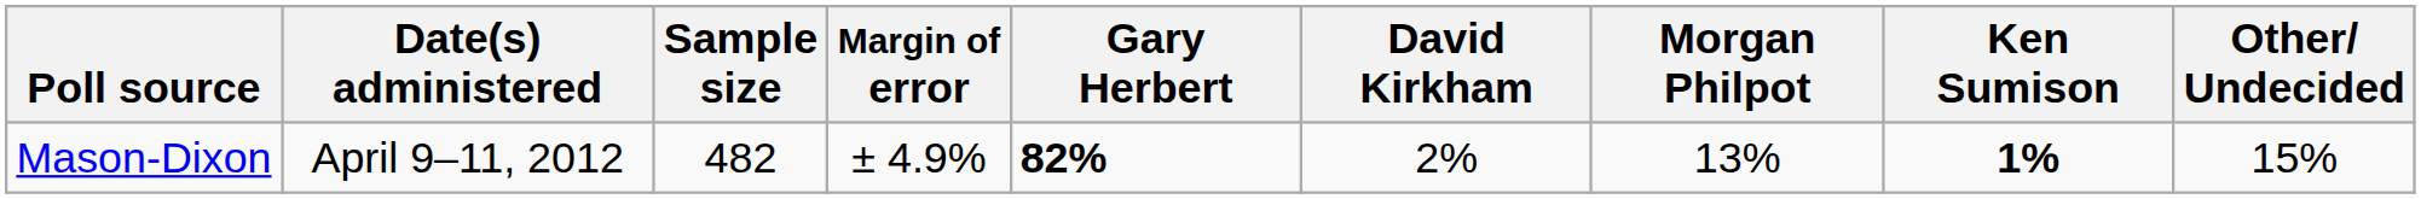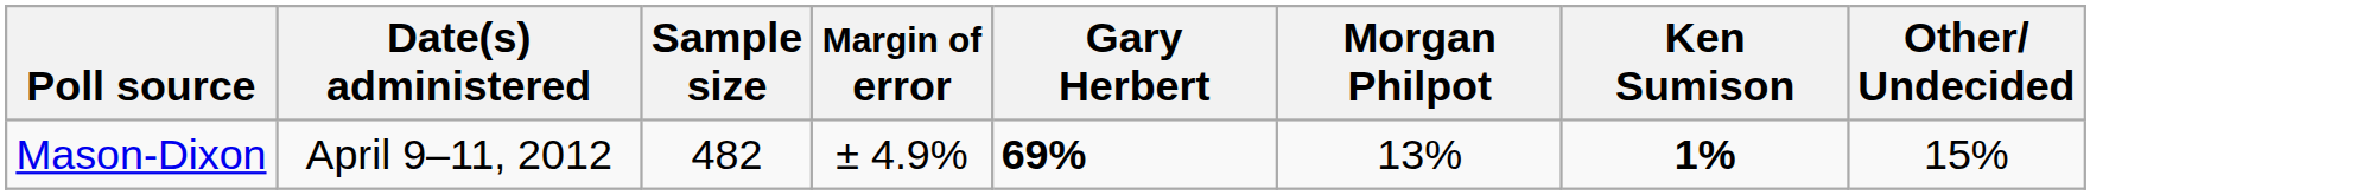- column: David Kirkham | 2%
Mason-Dixon | Gary Herbert: 82% -> 69%
